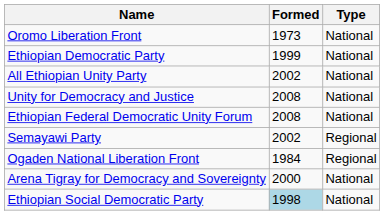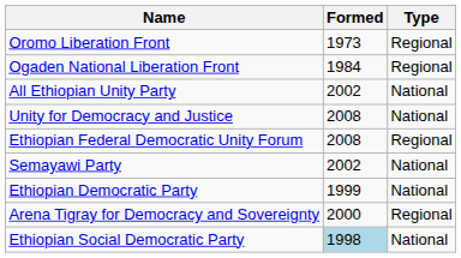Oromo Liberation Front | Type: National -> Regional
rows swapped: Ogaden National Liberation Front <-> Ethiopian Democratic Party
Ethiopian Federal Democratic Unity Forum | Type: National -> Regional
Semayawi Party | Type: Regional -> National
Arena Tigray for Democracy and Sovereignty | Type: National -> Regional
